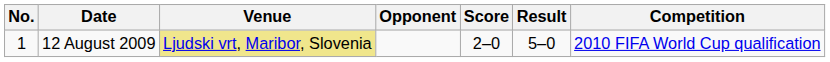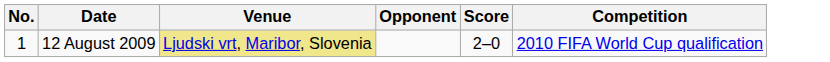- column: Result | 5–0
